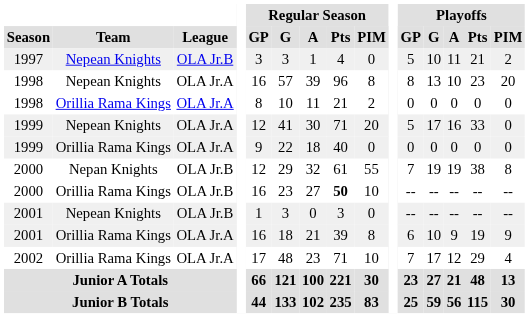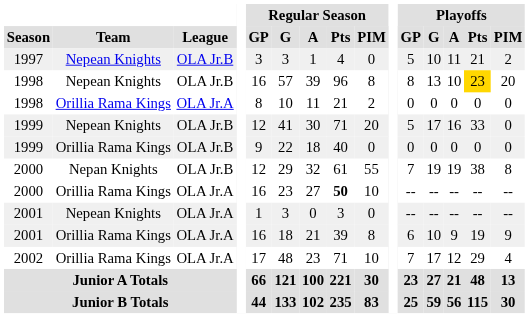1998 / Nepean Knights | League: OLA Jr.A -> OLA Jr.B
1998 / Nepean Knights | Playoffs / Pts: no background -> gold background
1999 / Nepean Knights | League: OLA Jr.A -> OLA Jr.B
1999 / Orillia Rama Kings | League: OLA Jr.A -> OLA Jr.B
2000 / Orillia Rama Kings | League: OLA Jr.B -> OLA Jr.A
2001 / Nepean Knights | League: OLA Jr.B -> OLA Jr.A
